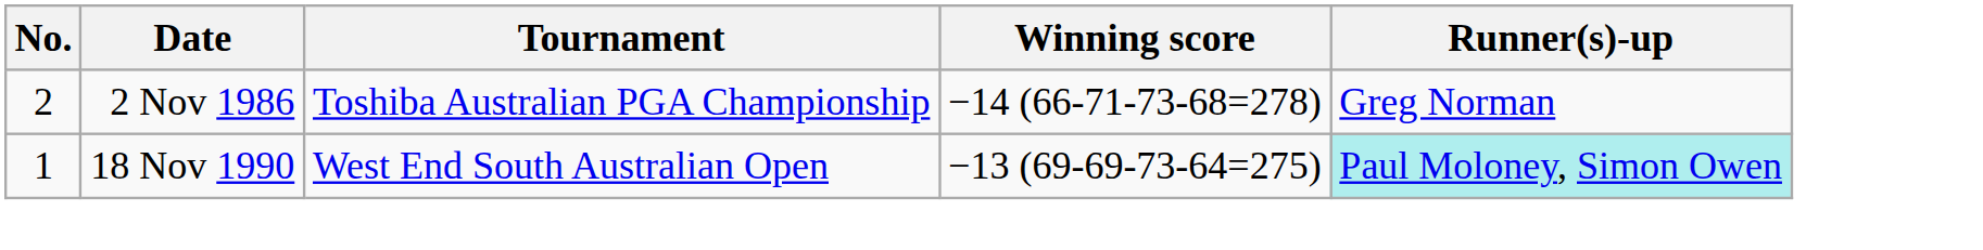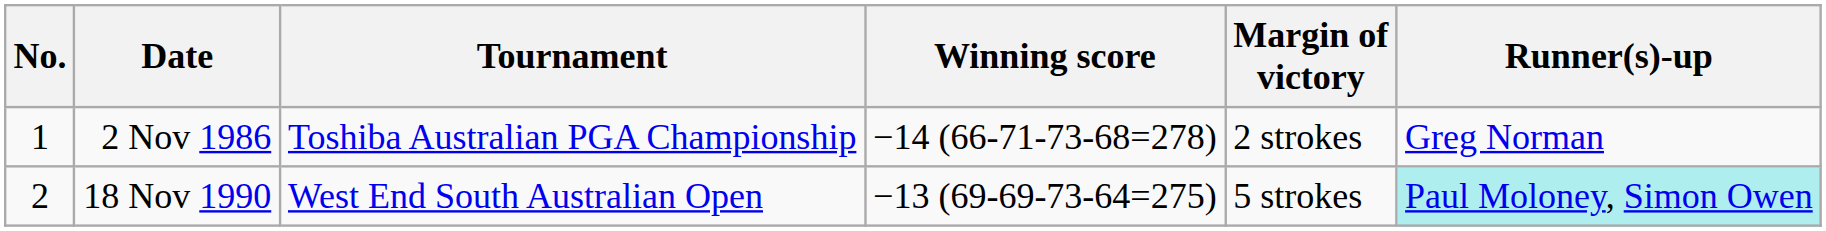+ column: Margin of victory | 2 strokes | 5 strokes
2 Nov 1986 | No.: 2 -> 1
18 Nov 1990 | No.: 1 -> 2
